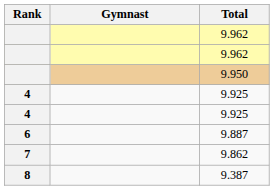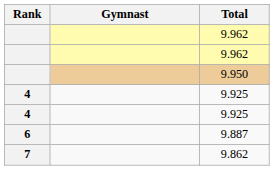- row: 8 | 9.387
